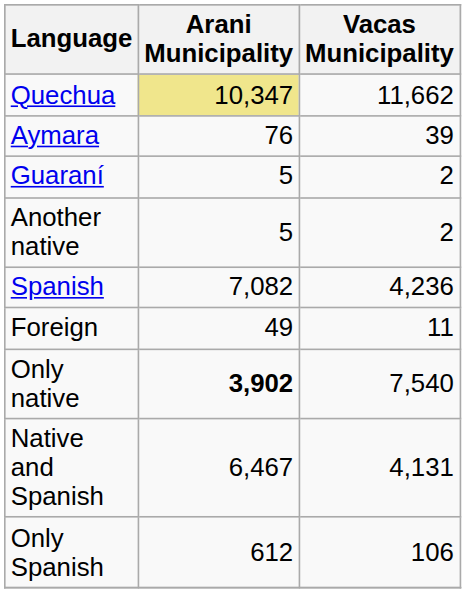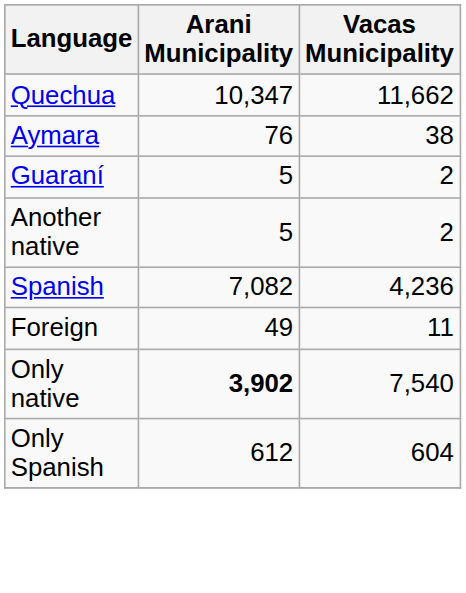Quechua | Arani Municipality: khaki background -> no background
Aymara | Vacas Municipality: 39 -> 38
- row: Native and Spanish | 6,467 | 4,131
Only Spanish | Vacas Municipality: 106 -> 604
